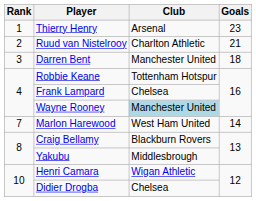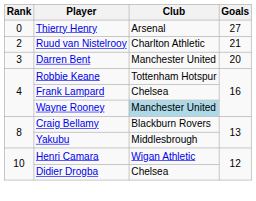Thierry Henry | Rank: 1 -> 0
Thierry Henry | Goals: 23 -> 27
Darren Bent | Goals: 18 -> 20
- row: 7 | Marlon Harewood | West Ham United | 14
